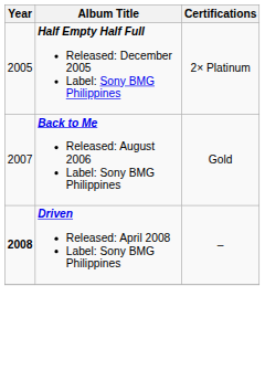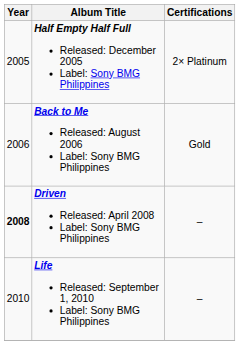Back to Me Released: August 2006 Label: Sony BMG Philippines | Year: 2007 -> 2006
+ row: 2010 | Life Released: September 1, 2010 Label: Sony BMG Philippines | –
